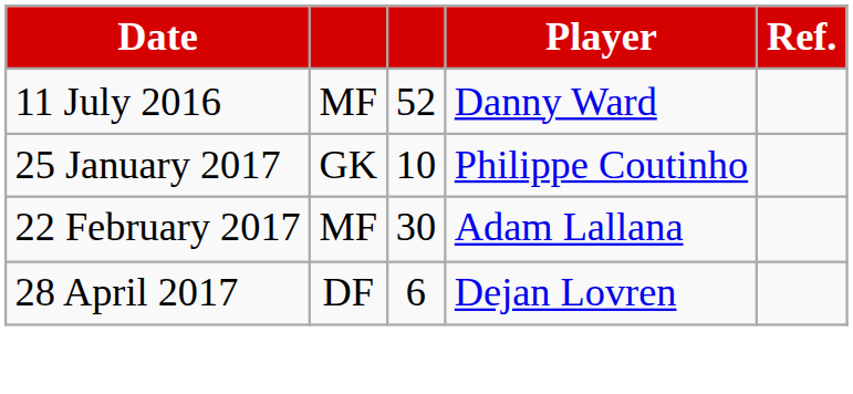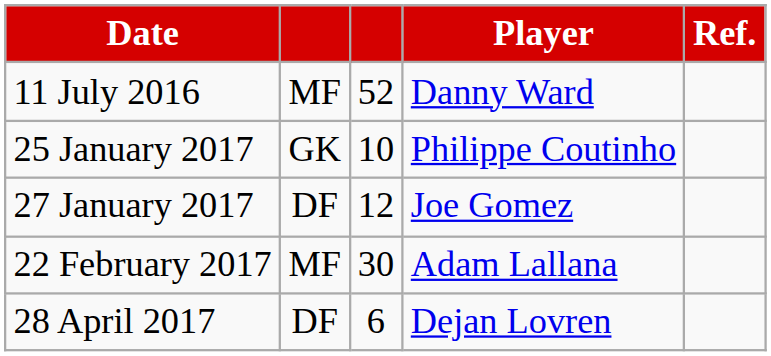+ row: 27 January 2017 | DF | 12 | Joe Gomez
